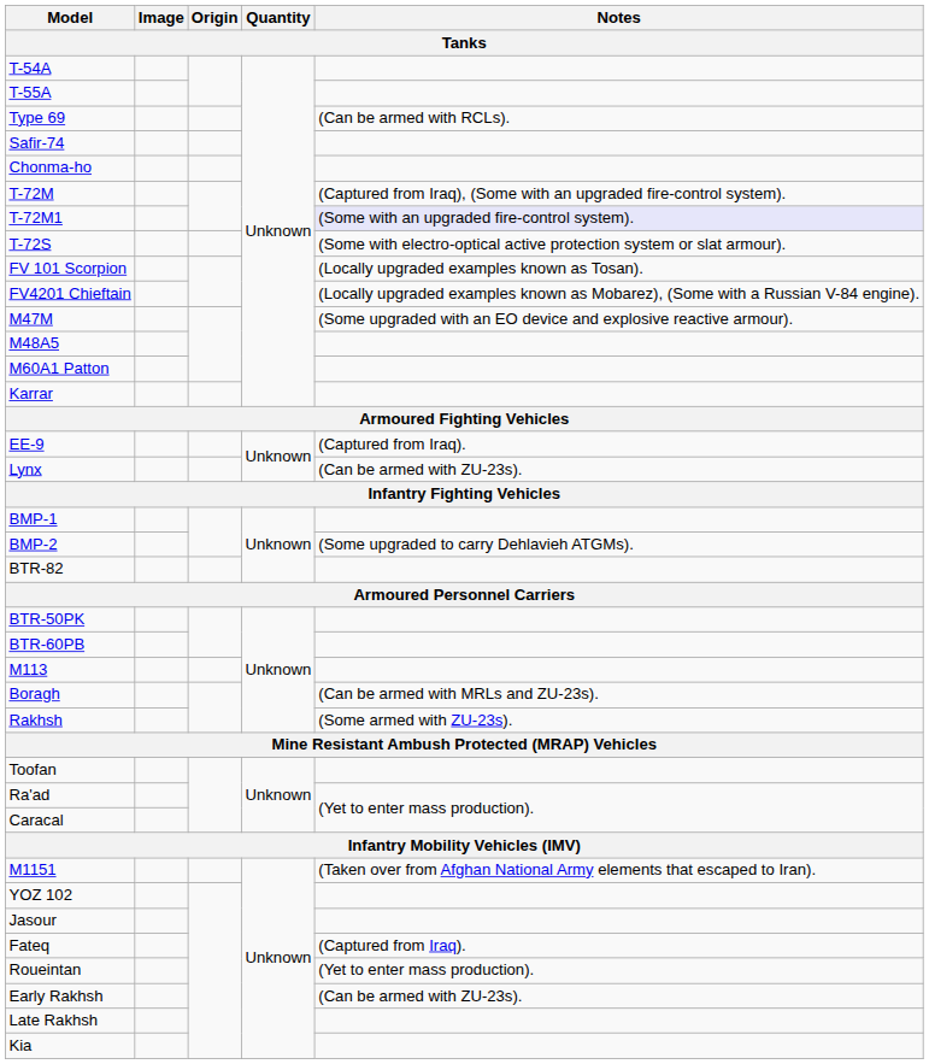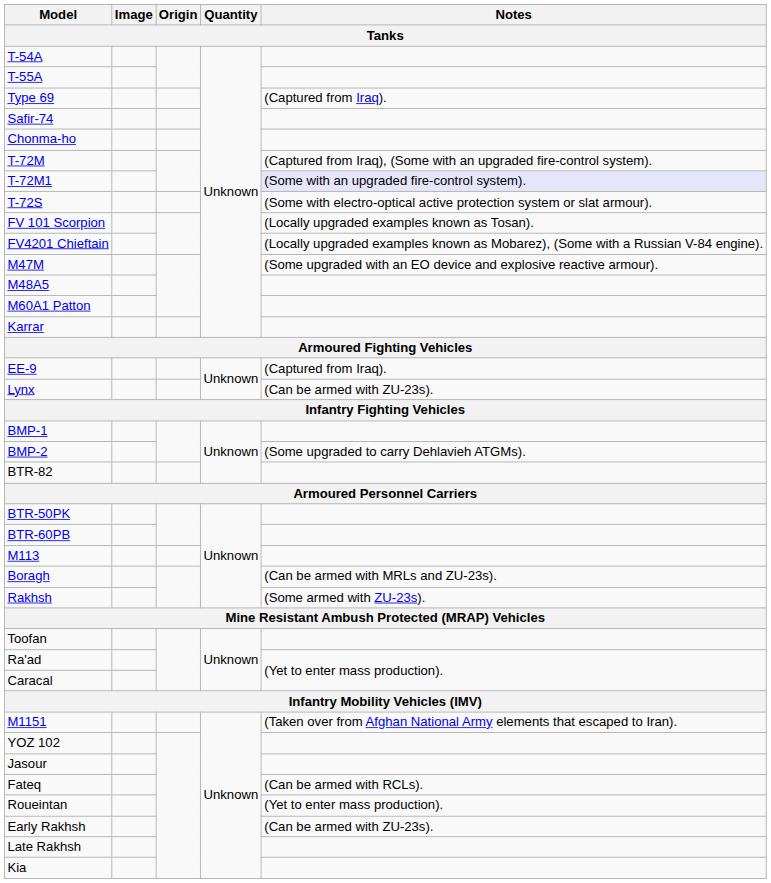Type 69 | Notes: (Can be armed with RCLs). -> (Captured from Iraq).
Fateq | Notes: (Captured from Iraq). -> (Can be armed with RCLs).
